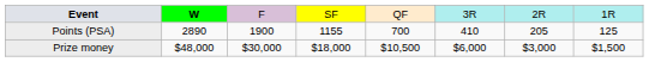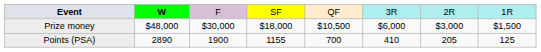rows swapped: Points (PSA) <-> Prize money
